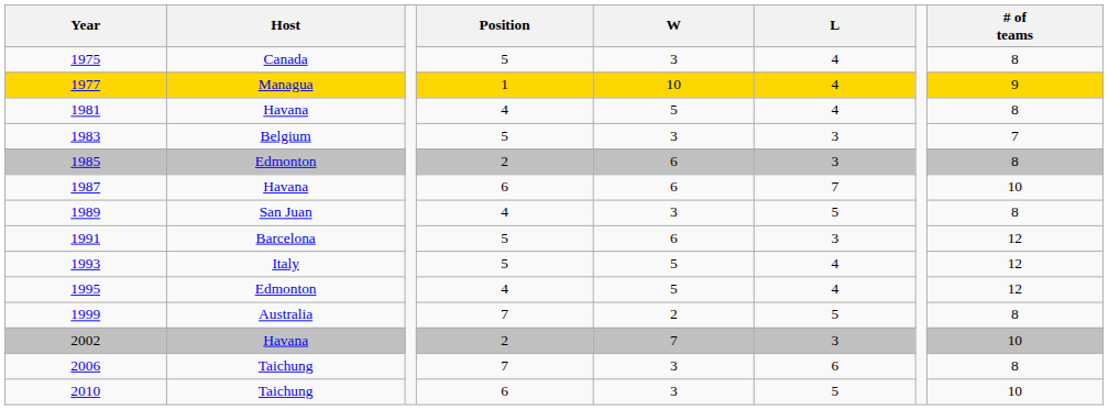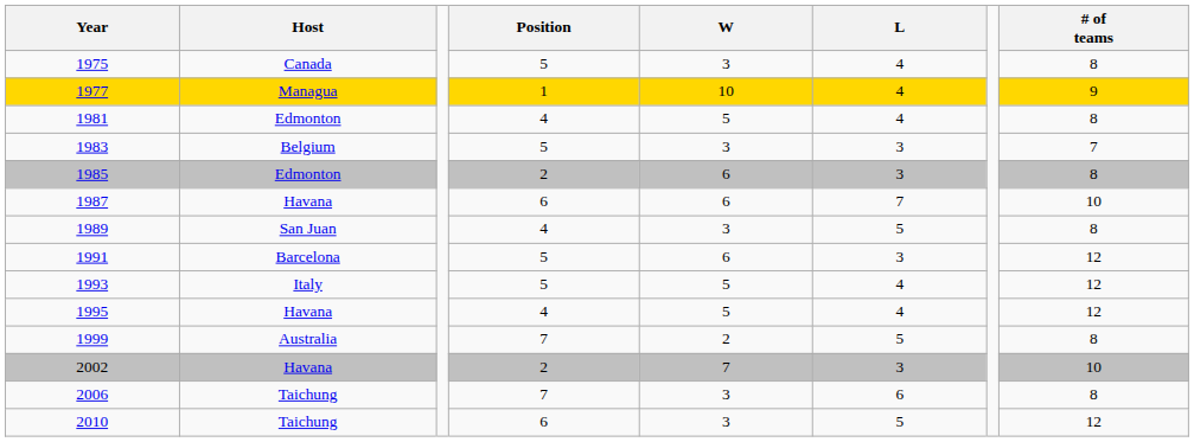1981 | Host: Havana -> Edmonton
1995 | Host: Edmonton -> Havana
2010 | # of teams: 10 -> 12
